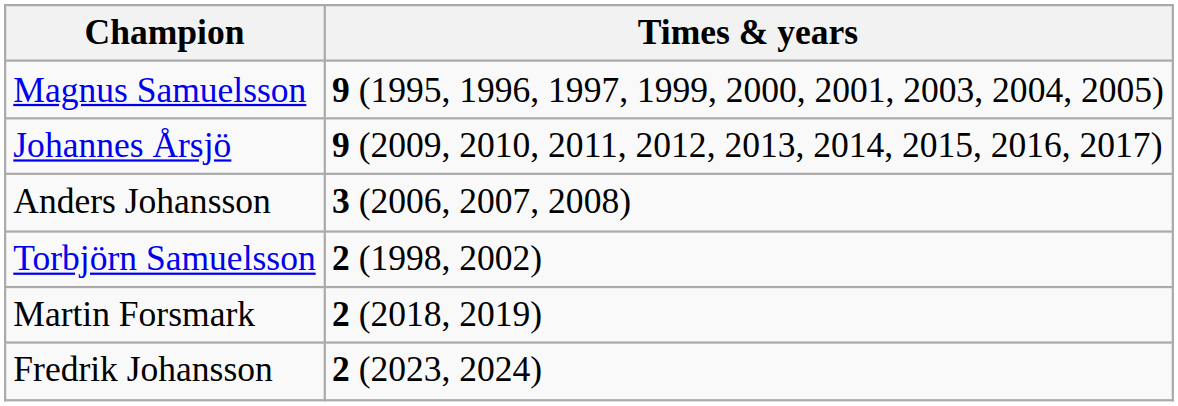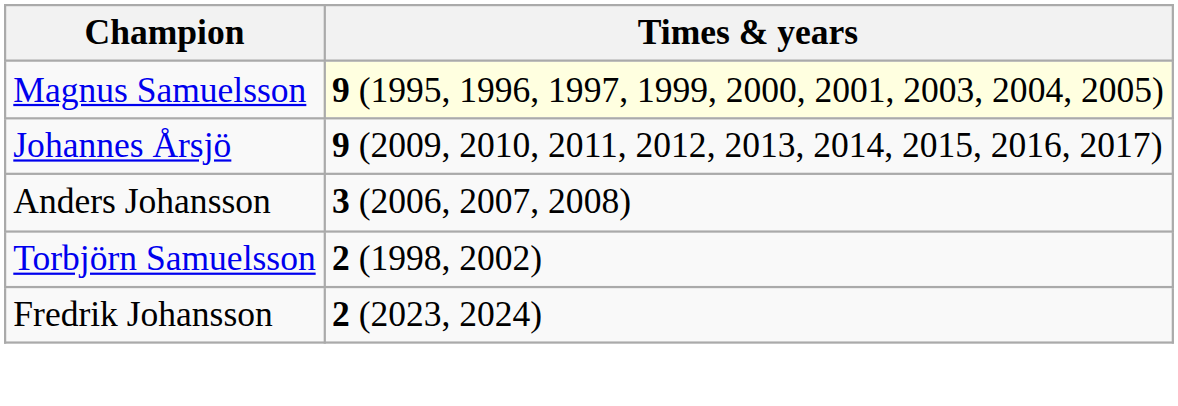Magnus Samuelsson | Times & years: no background -> lightyellow background
- row: Martin Forsmark | 2 (2018, 2019)
